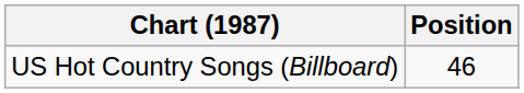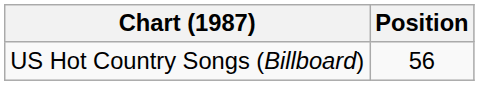US Hot Country Songs (Billboard) | Position: 46 -> 56
